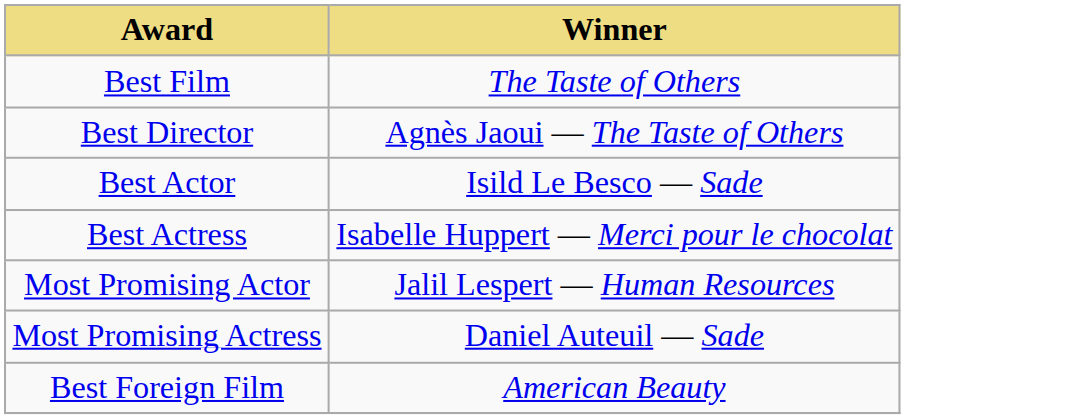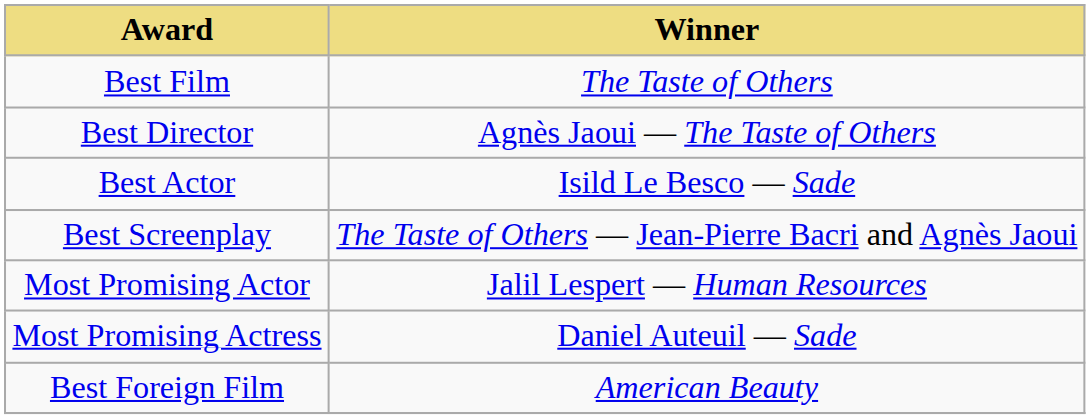- row: Best Actress | Isabelle Huppert — Merci pour le chocolat
+ row: Best Screenplay | The Taste of Others — Jean-Pierre Bacri and Agnès Jaoui
